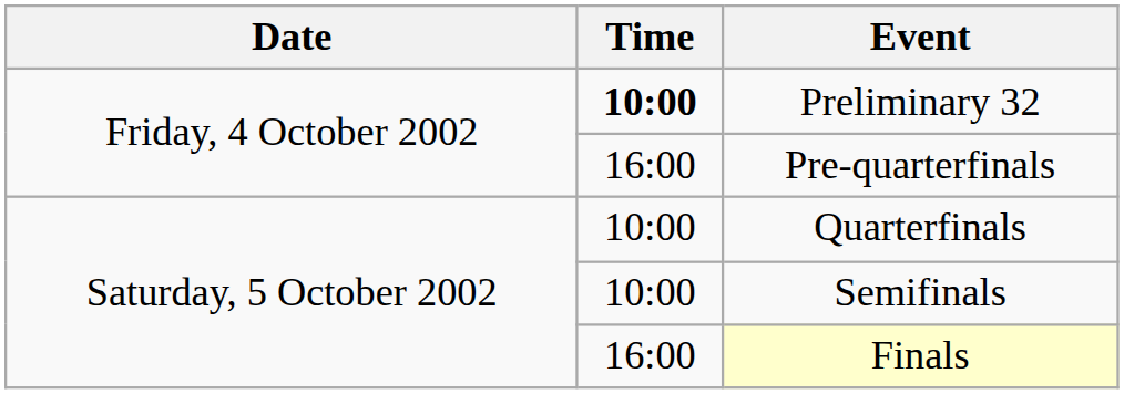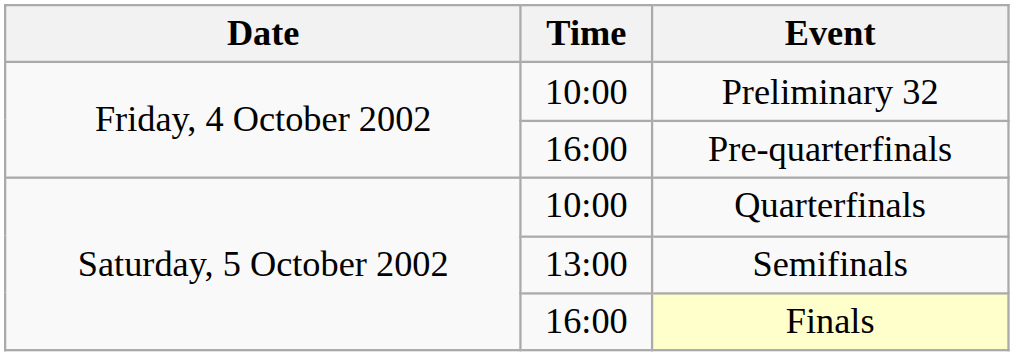Preliminary 32 | Time: bold -> normal
Semifinals | Time: 10:00 -> 13:00
